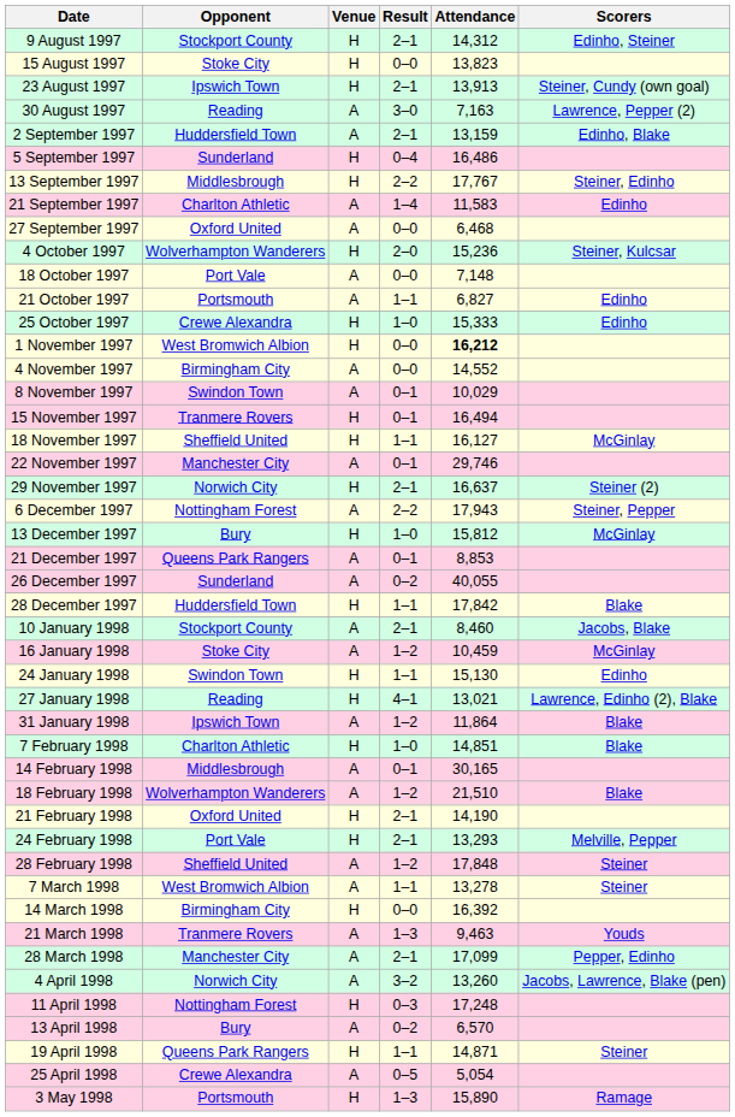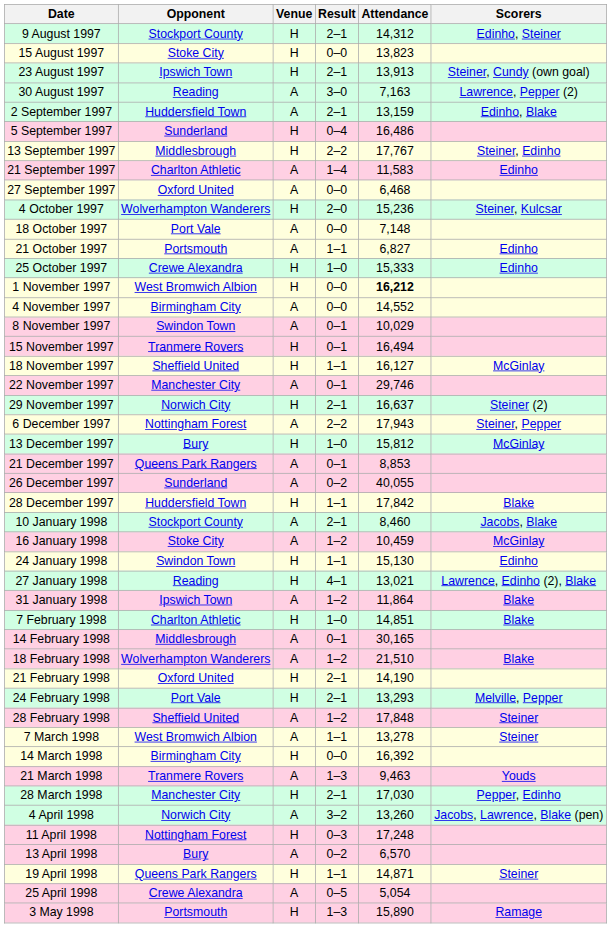28 March 1998 | Venue: A -> H
28 March 1998 | Attendance: 17,099 -> 17,030
